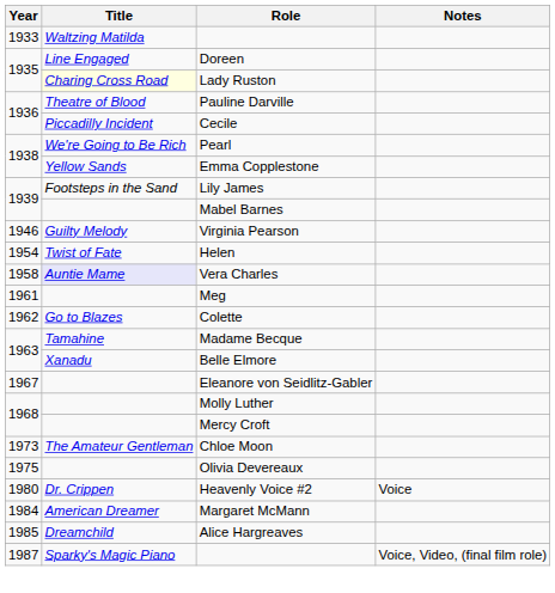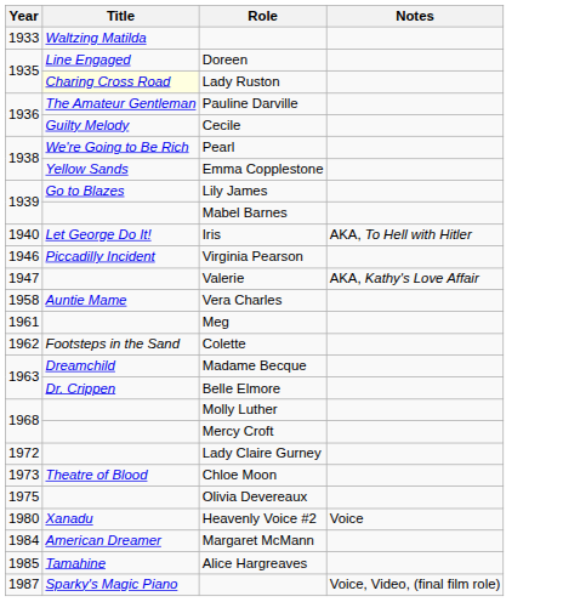Pauline Darville | Title: Theatre of Blood -> The Amateur Gentleman
Cecile | Title: Piccadilly Incident -> Guilty Melody
Lily James | Title: Footsteps in the Sand -> Go to Blazes
+ row: 1940 | Let George Do It! | Iris | AKA, To Hell with Hitler
Virginia Pearson | Title: Guilty Melody -> Piccadilly Incident
+ row: 1947 | Valerie | AKA, Kathy's Love Affair
- row: 1954 | Twist of Fate | Helen
Vera Charles | Title: lavender background -> no background
Colette | Title: Go to Blazes -> Footsteps in the Sand
Madame Becque | Title: Tamahine -> Dreamchild
Belle Elmore | Title: Xanadu -> Dr. Crippen
- row: 1967 | Eleanore von Seidlitz-Gabler
+ row: 1972 | Lady Claire Gurney
Chloe Moon | Title: The Amateur Gentleman -> Theatre of Blood
Heavenly Voice #2 | Title: Dr. Crippen -> Xanadu
Alice Hargreaves | Title: Dreamchild -> Tamahine
